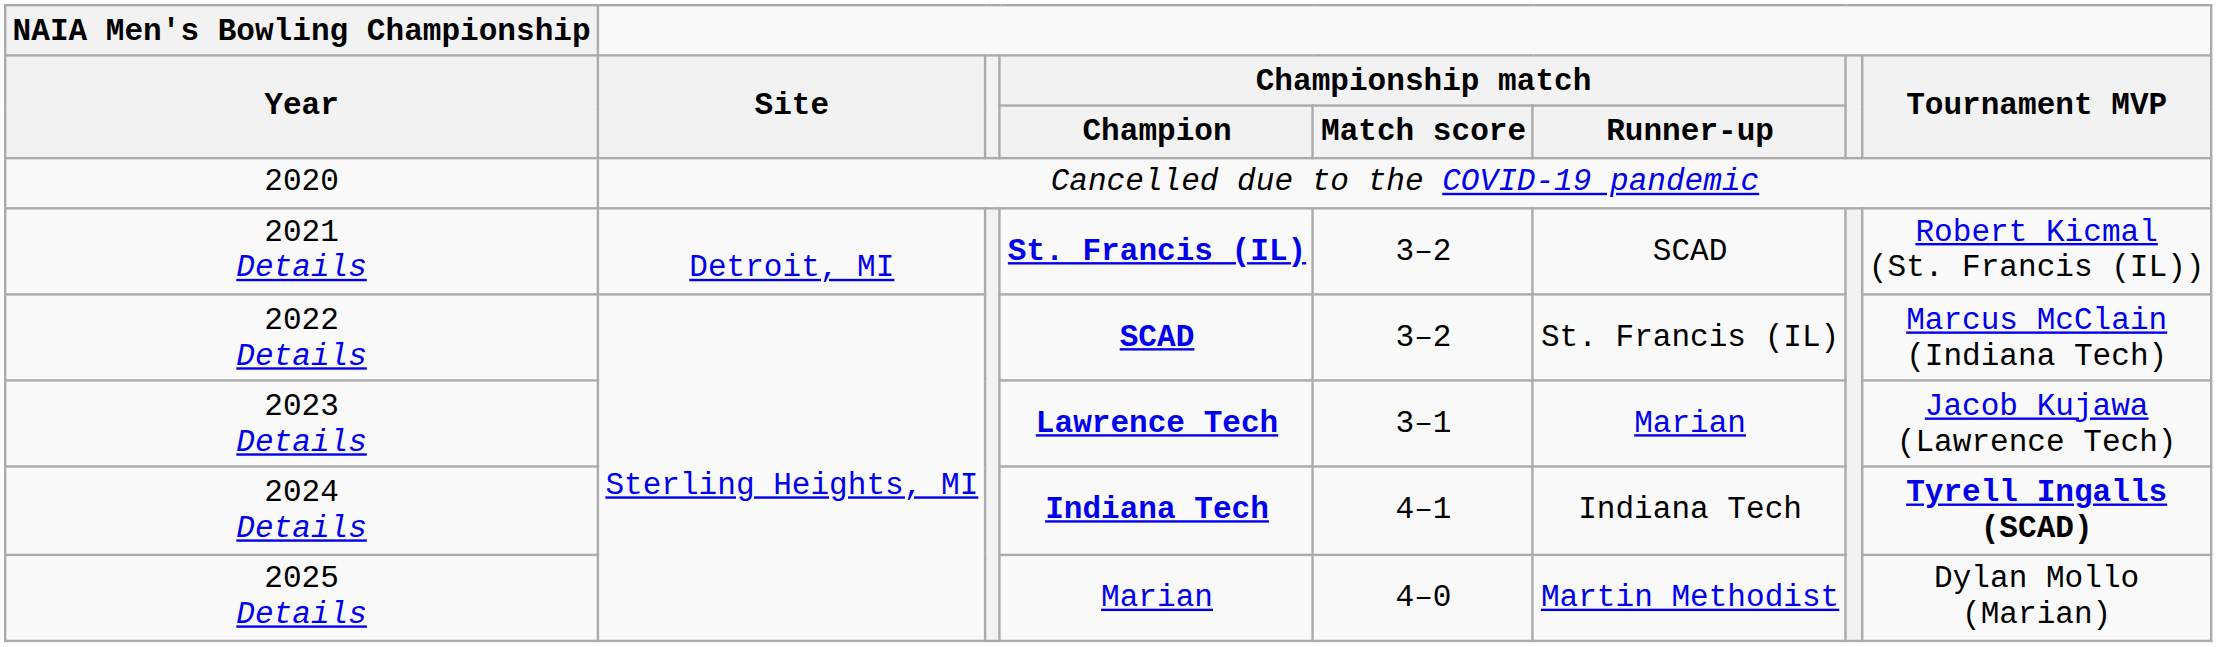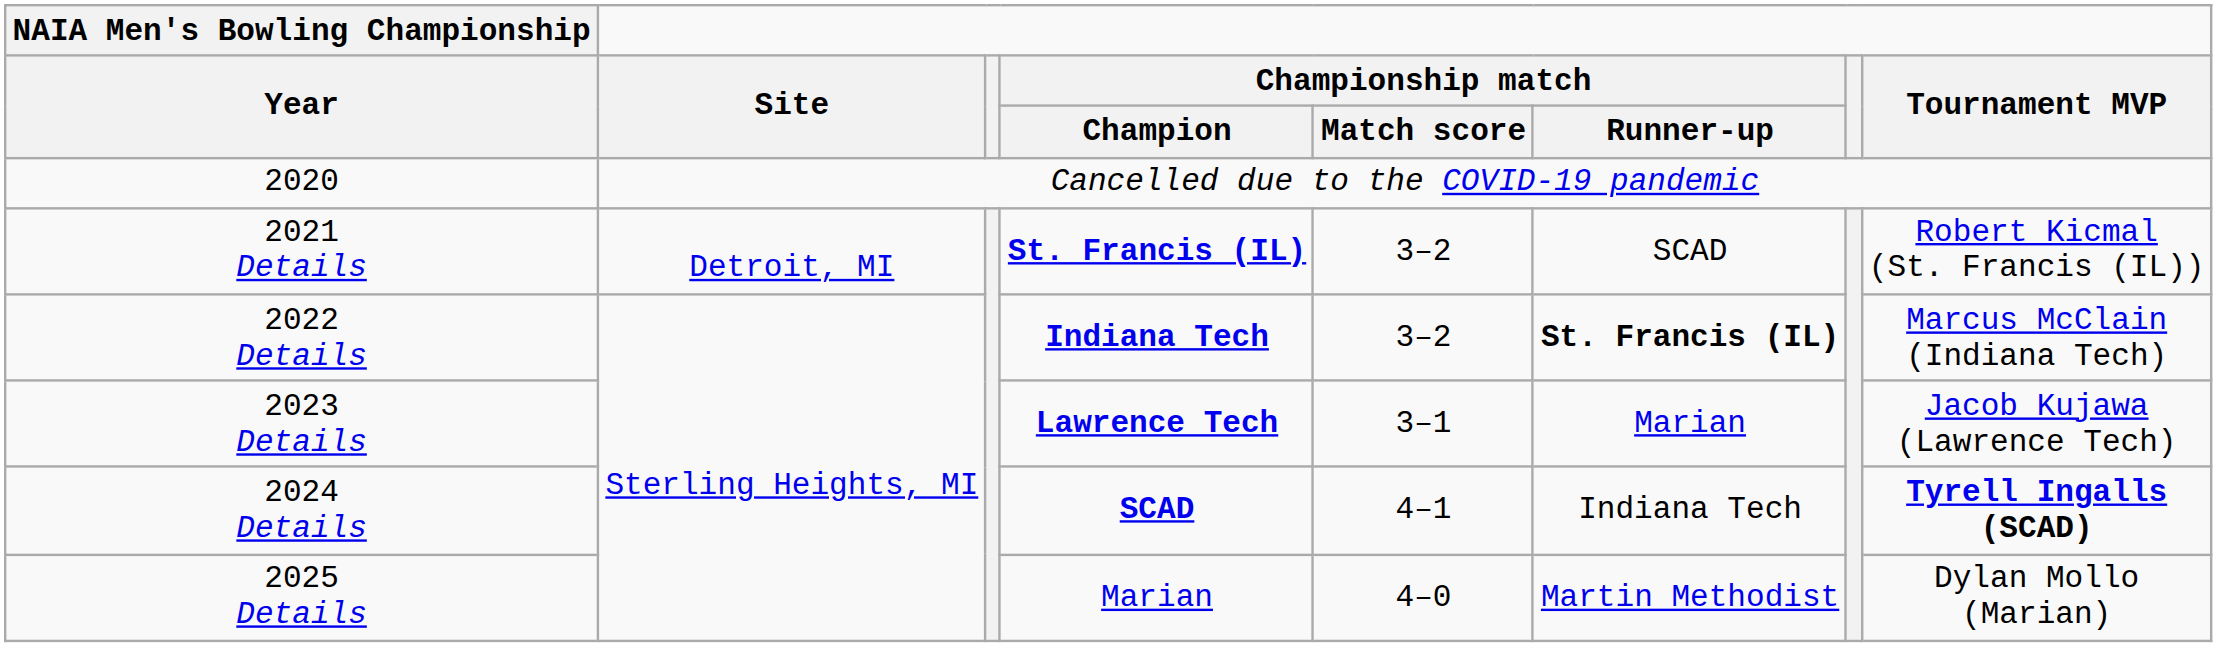2022 Details | Championship match / Champion: SCAD -> Indiana Tech
2022 Details | Championship match / Runner-up: normal -> bold
2024 Details | Championship match / Champion: Indiana Tech -> SCAD
